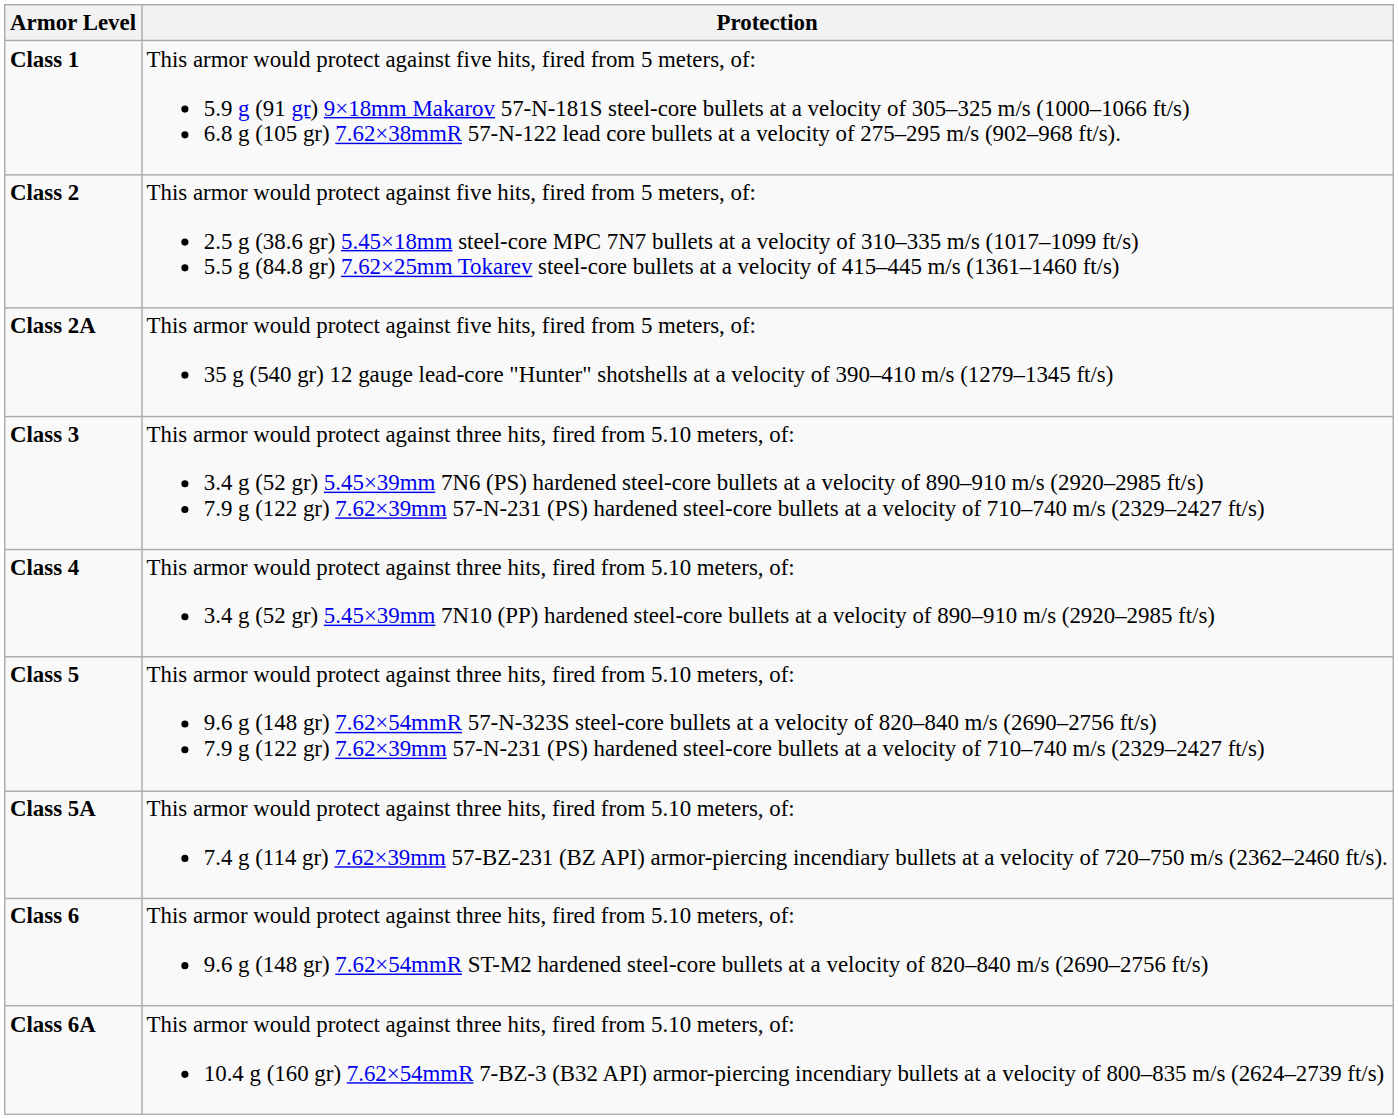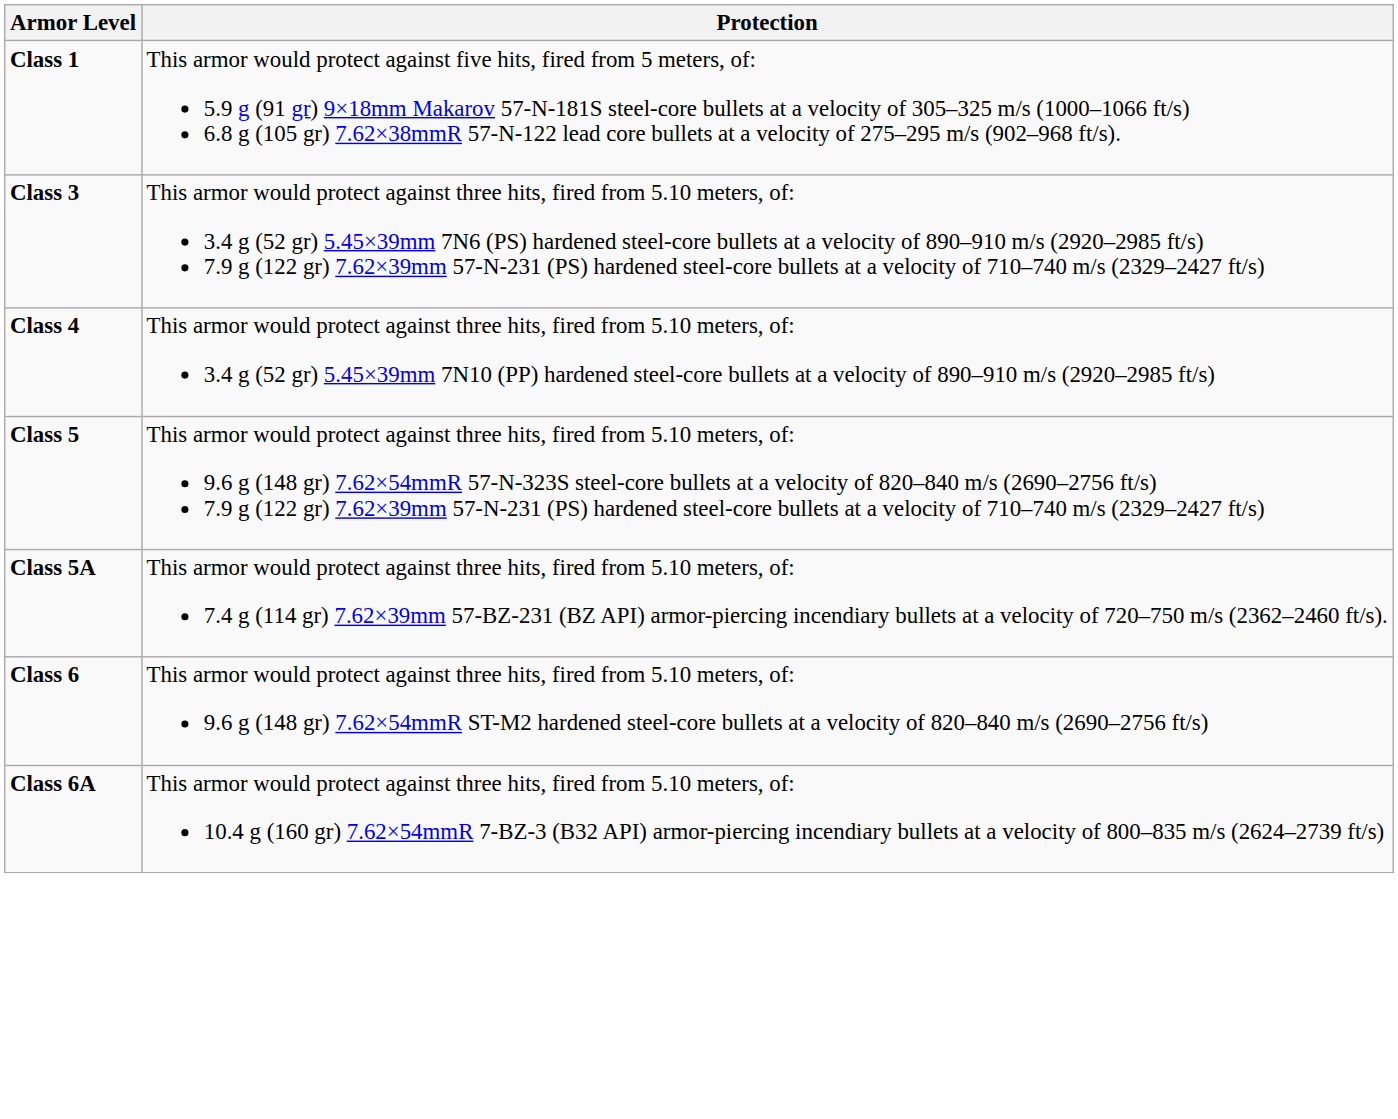- row: Class 2 | This armor would protect against five hits, fired from 5 meters, of: 2.5 g (38.6 gr) 5.45×18mm steel-core MPC 7N7 bullets at a velocity of 310–335 m/s (1017–1099 ft/s) 5.5 g (84.8 gr) 7.62×25mm Tokarev steel-core bullets at a velocity of 415–445 m/s (1361–1460 ft/s)
- row: Class 2A | This armor would protect against five hits, fired from 5 meters, of: 35 g (540 gr) 12 gauge lead-core "Hunter" shotshells at a velocity of 390–410 m/s (1279–1345 ft/s)
